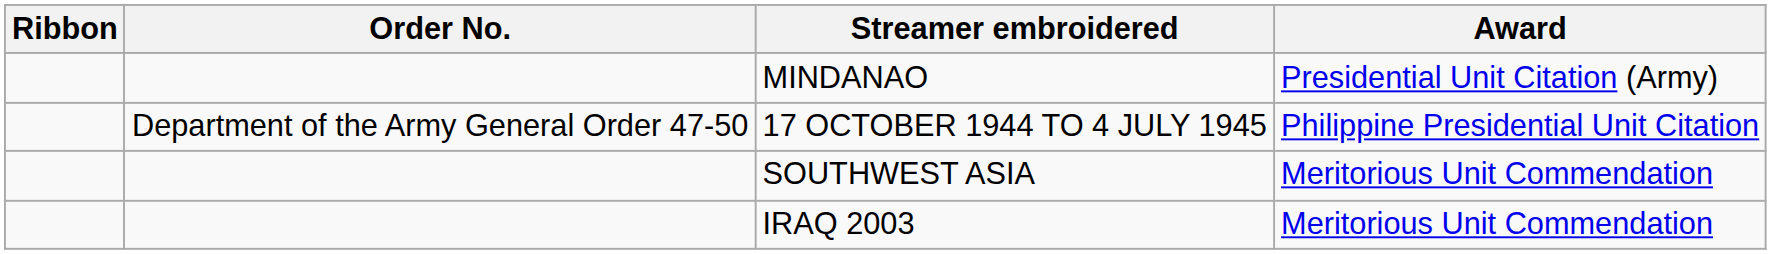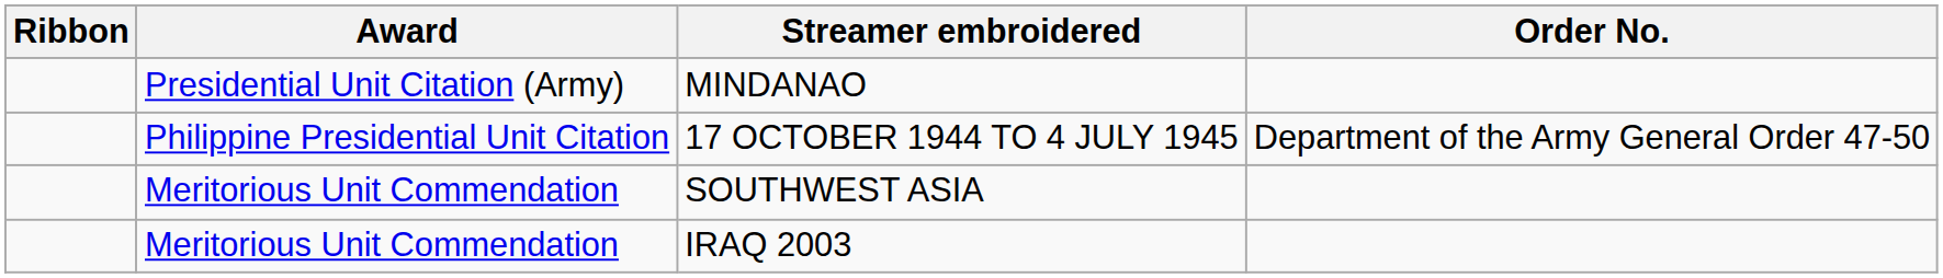columns swapped: Award <-> Order No.
